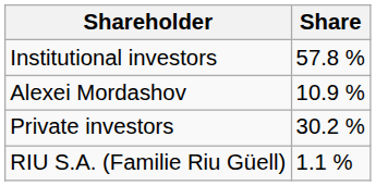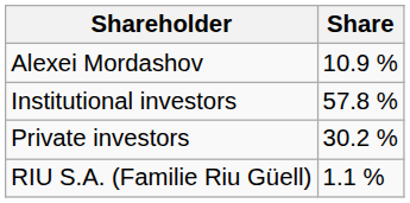rows swapped: Institutional investors <-> Alexei Mordashov
